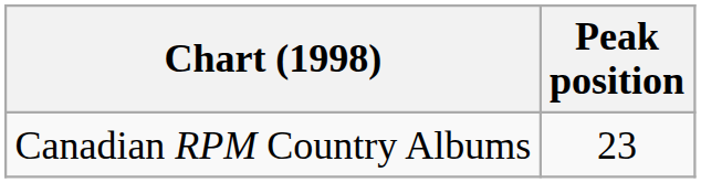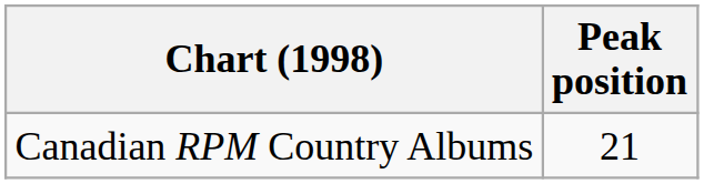Canadian RPM Country Albums | Peak position: 23 -> 21
